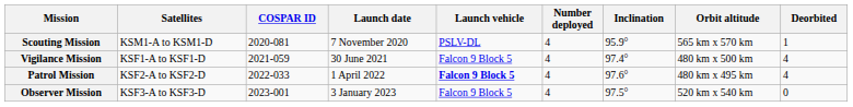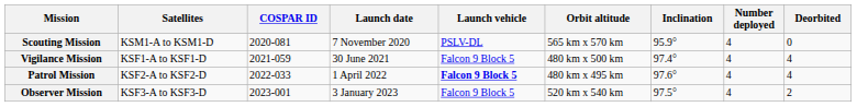columns swapped: Orbit altitude <-> Number deployed
Scouting Mission | Deorbited: 1 -> 0
Observer Mission | Deorbited: 0 -> 2
